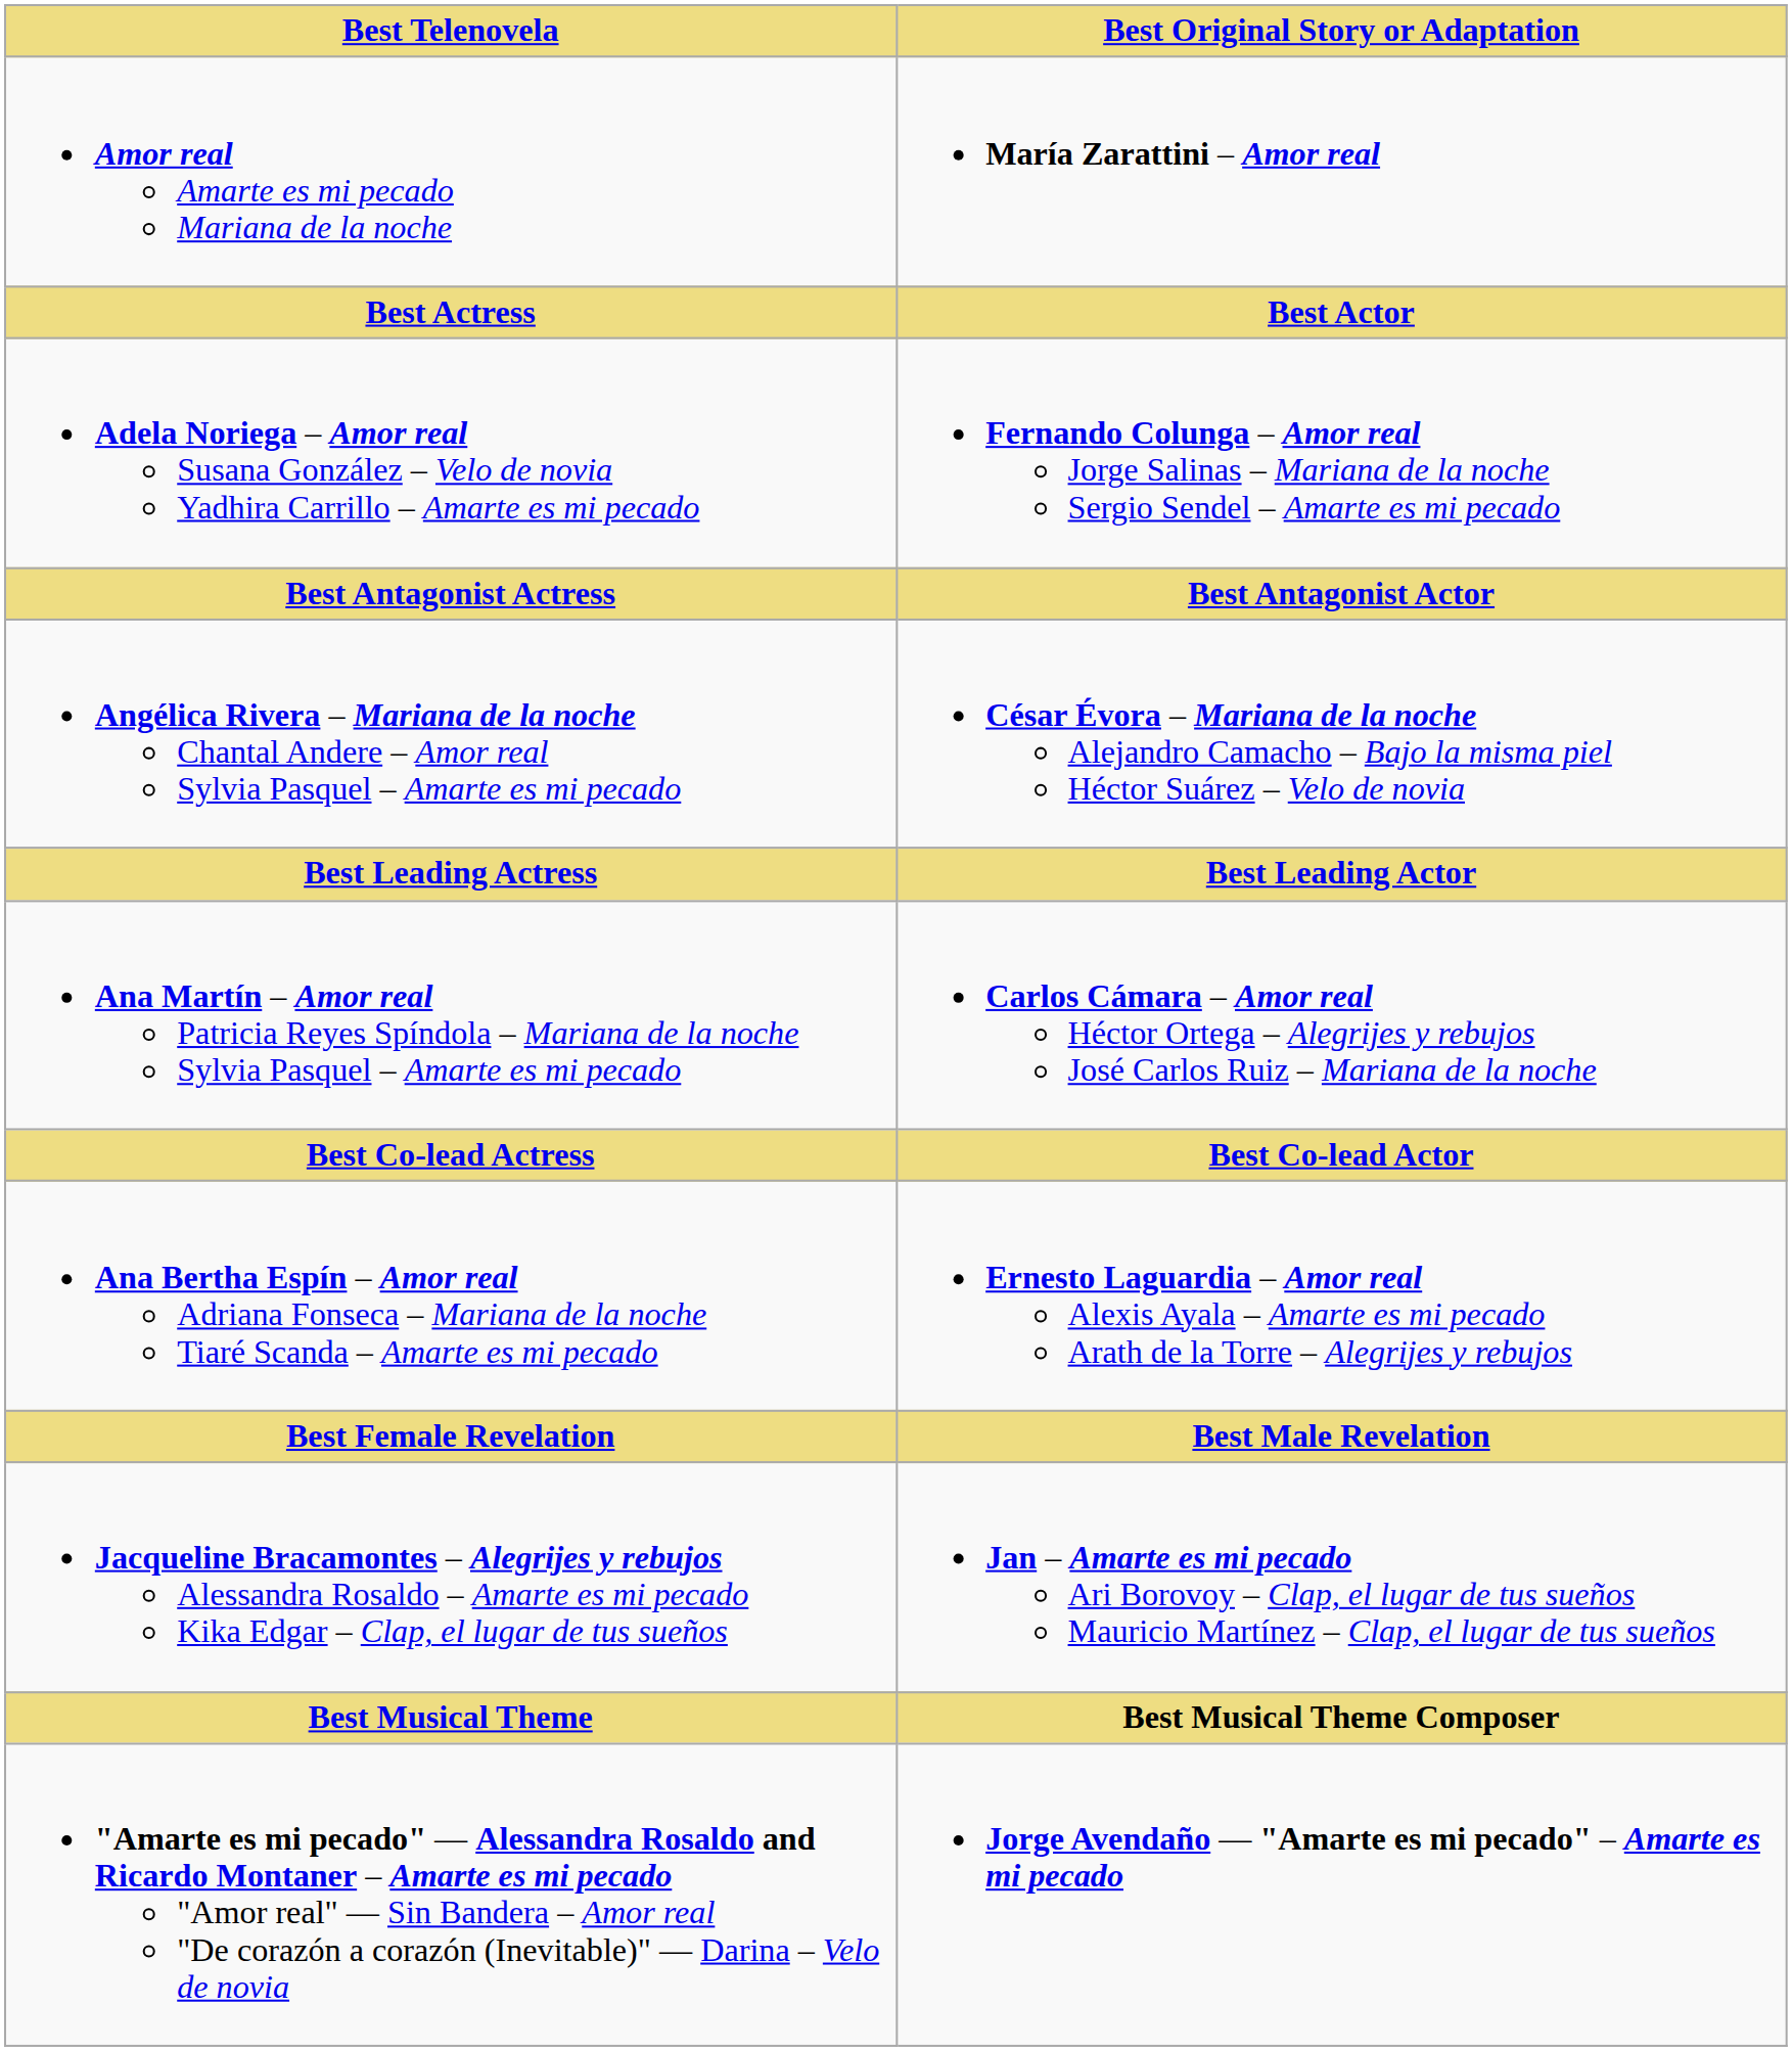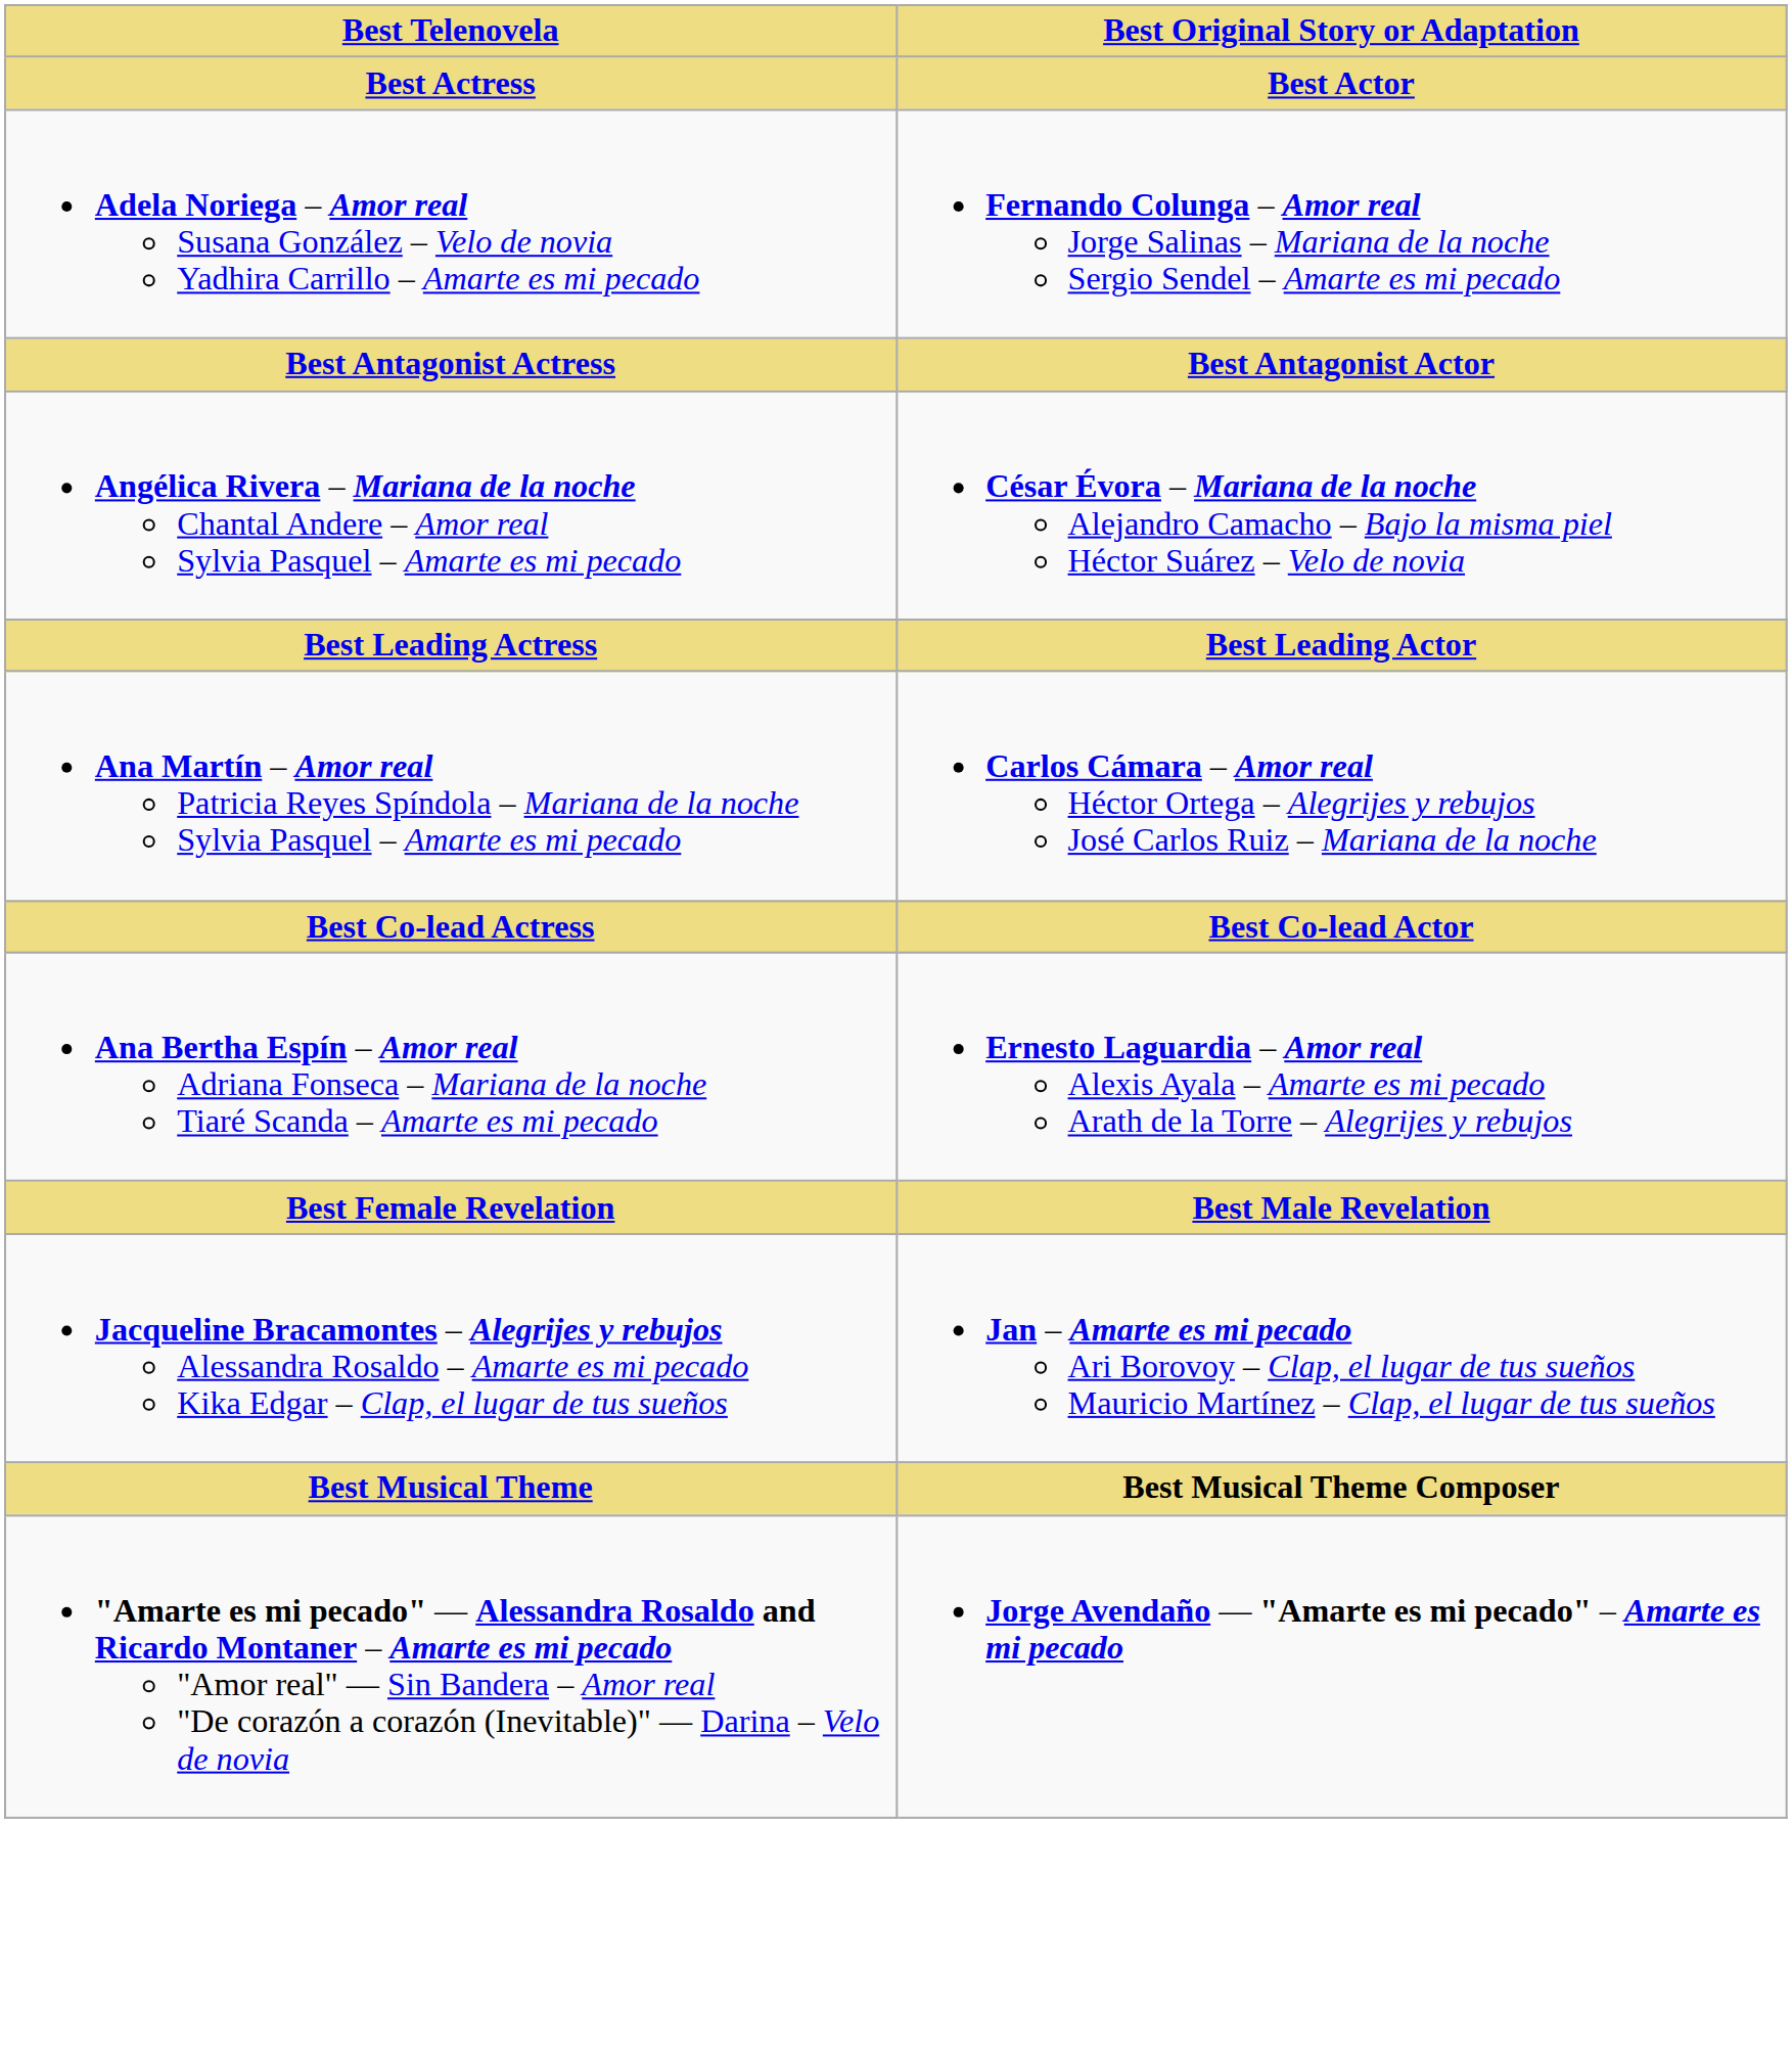- row: Amor real Amarte es mi pecado Mariana de la noche | María Zarattini – Amor real
